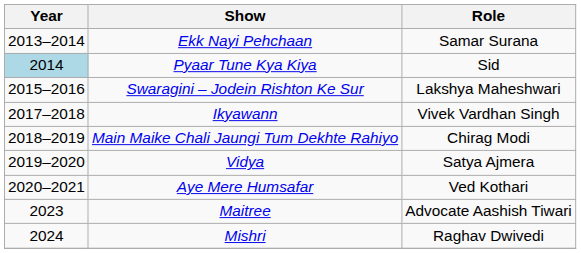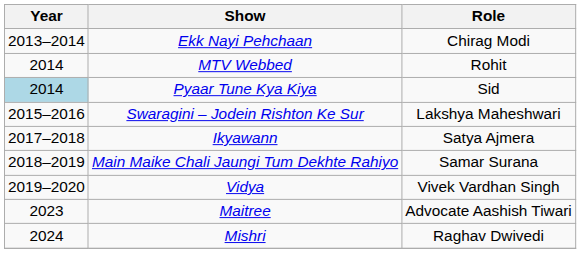Ekk Nayi Pehchaan | Role: Samar Surana -> Chirag Modi
+ row: 2014 | MTV Webbed | Rohit
Ikyawann | Role: Vivek Vardhan Singh -> Satya Ajmera
Main Maike Chali Jaungi Tum Dekhte Rahiyo | Role: Chirag Modi -> Samar Surana
Vidya | Role: Satya Ajmera -> Vivek Vardhan Singh
- row: 2020–2021 | Aye Mere Humsafar | Ved Kothari
